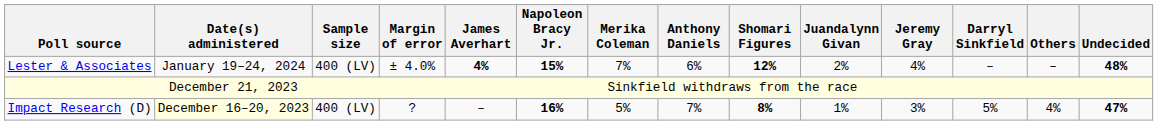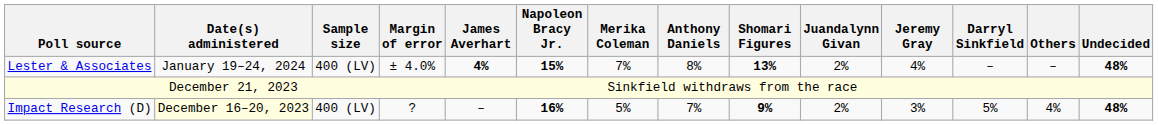Lester & Associates | Anthony Daniels: 6% -> 8%
Lester & Associates | Shomari Figures: 12% -> 13%
Impact Research (D) | Shomari Figures: 8% -> 9%
Impact Research (D) | Juandalynn Givan: 1% -> 2%
Impact Research (D) | Undecided: 47% -> 48%
